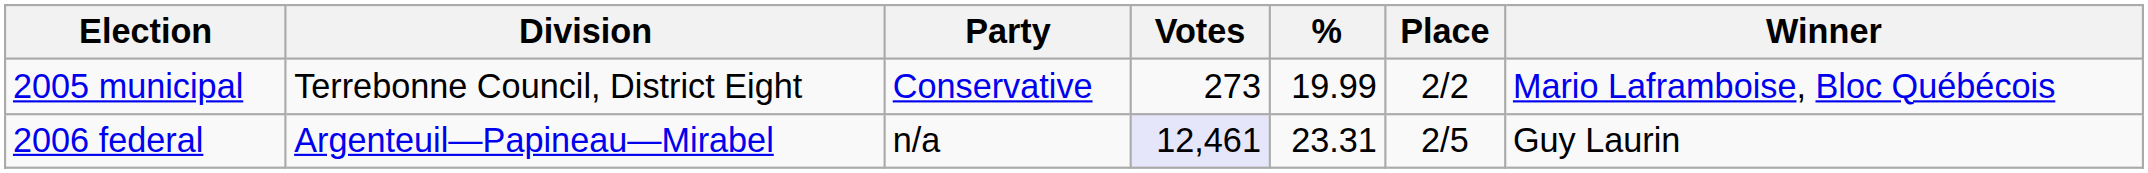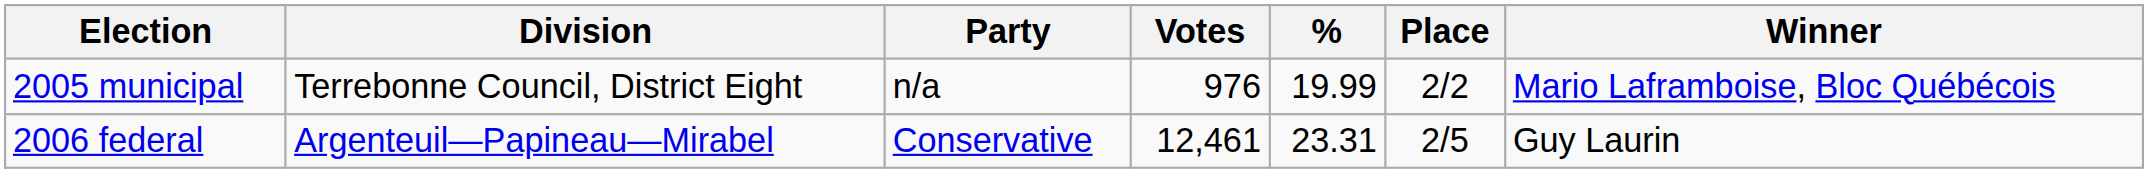2005 municipal | Party: Conservative -> n/a
2005 municipal | Votes: 273 -> 976
2006 federal | Party: n/a -> Conservative
2006 federal | Votes: lavender background -> no background
